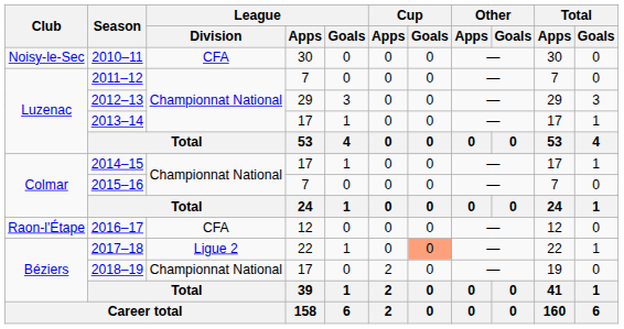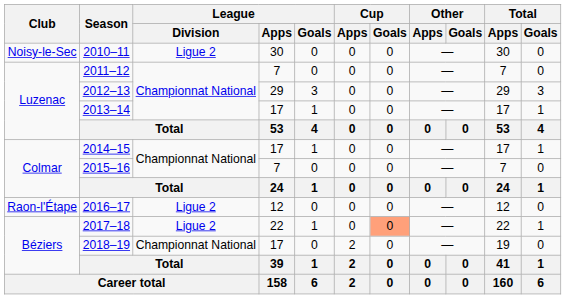2010–11 | League / Division: CFA -> Ligue 2
2016–17 | League / Division: CFA -> Ligue 2
